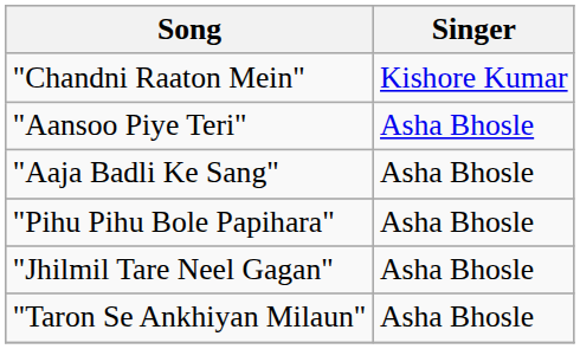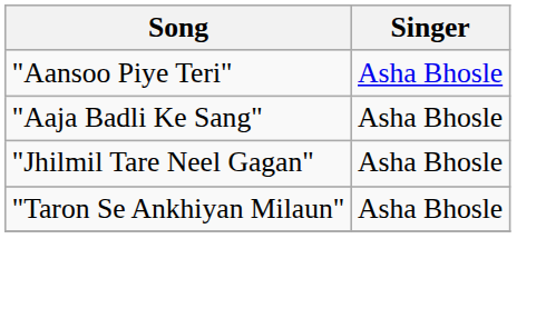- row: "Chandni Raaton Mein" | Kishore Kumar
- row: "Pihu Pihu Bole Papihara" | Asha Bhosle
